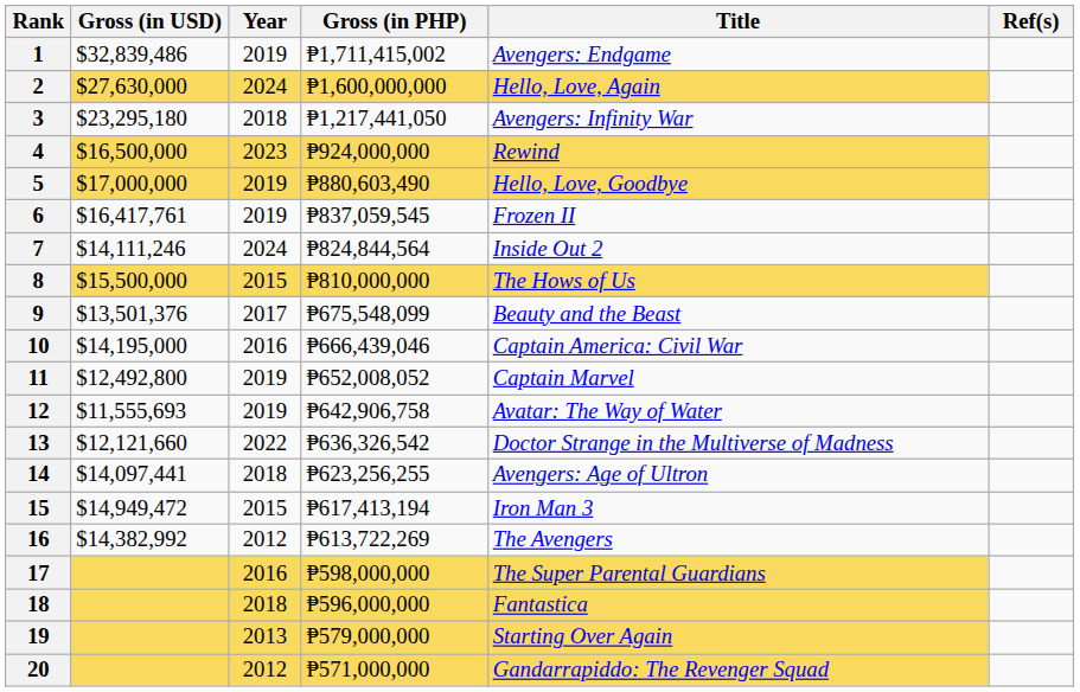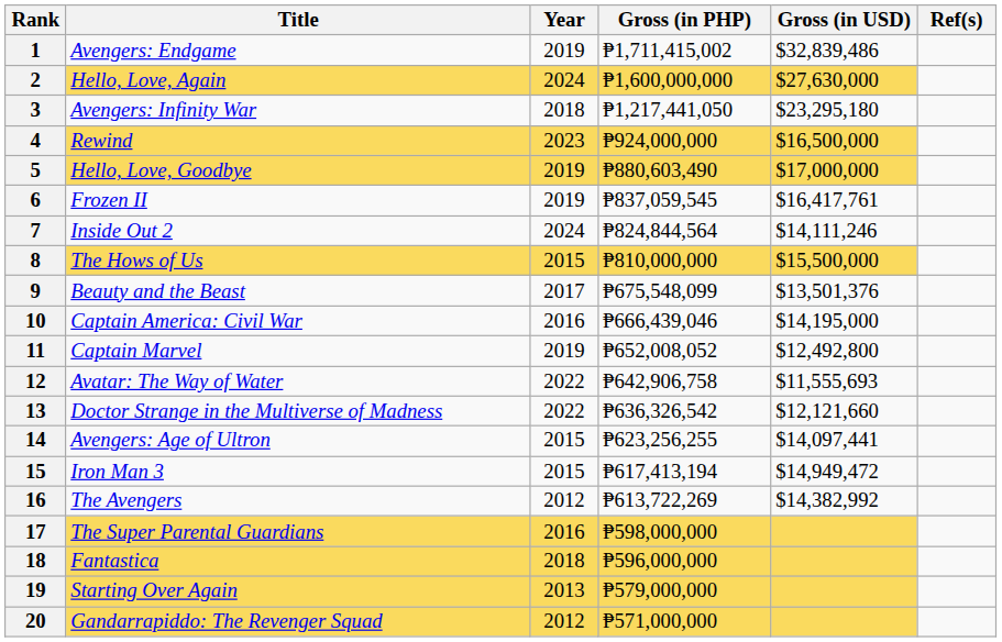columns swapped: Title <-> Gross (in USD)
12 | Year: 2019 -> 2022
14 | Year: 2018 -> 2015
